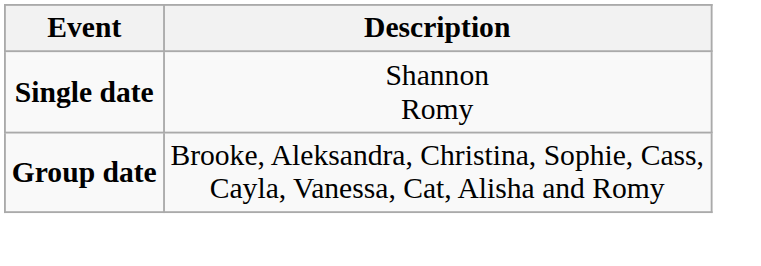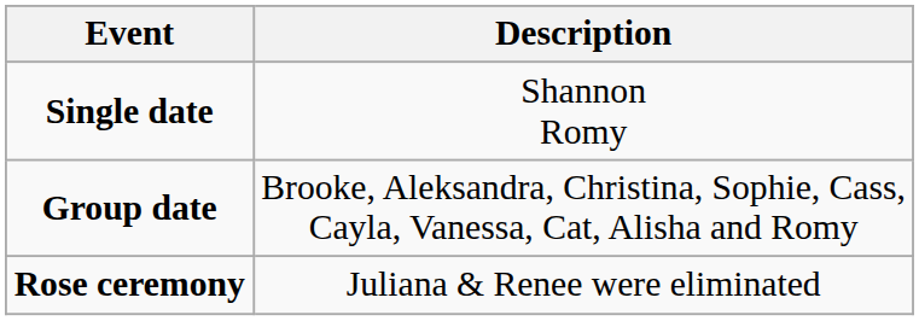+ row: Rose ceremony | Juliana & Renee were eliminated
